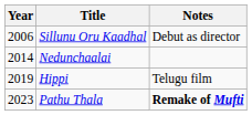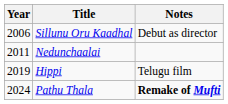Nedunchaalai | Year: 2014 -> 2011
Pathu Thala | Year: 2023 -> 2024
